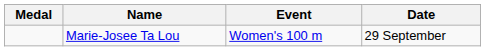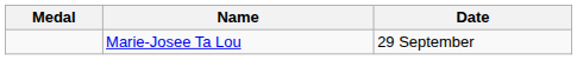- column: Event | Women's 100 m
